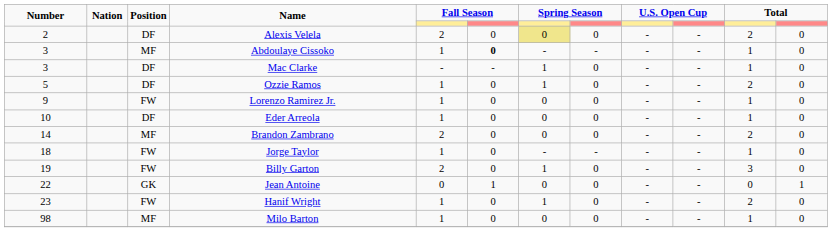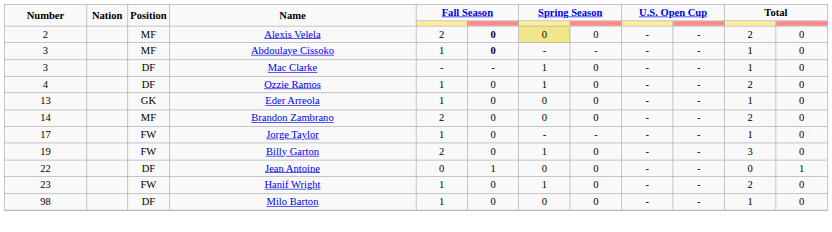Alexis Velela | Position: DF -> MF
Alexis Velela | column 6: normal -> bold
Ozzie Ramos | Number: 5 -> 4
- row: 9 | FW | Lorenzo Ramirez Jr. | 1 | 0 | 0 | 0 | - | - | 1 | 0
Eder Arreola | Number: 10 -> 13
Eder Arreola | Position: DF -> GK
Jorge Taylor | Number: 18 -> 17
Jean Antoine | Position: GK -> DF
Milo Barton | Position: MF -> DF
